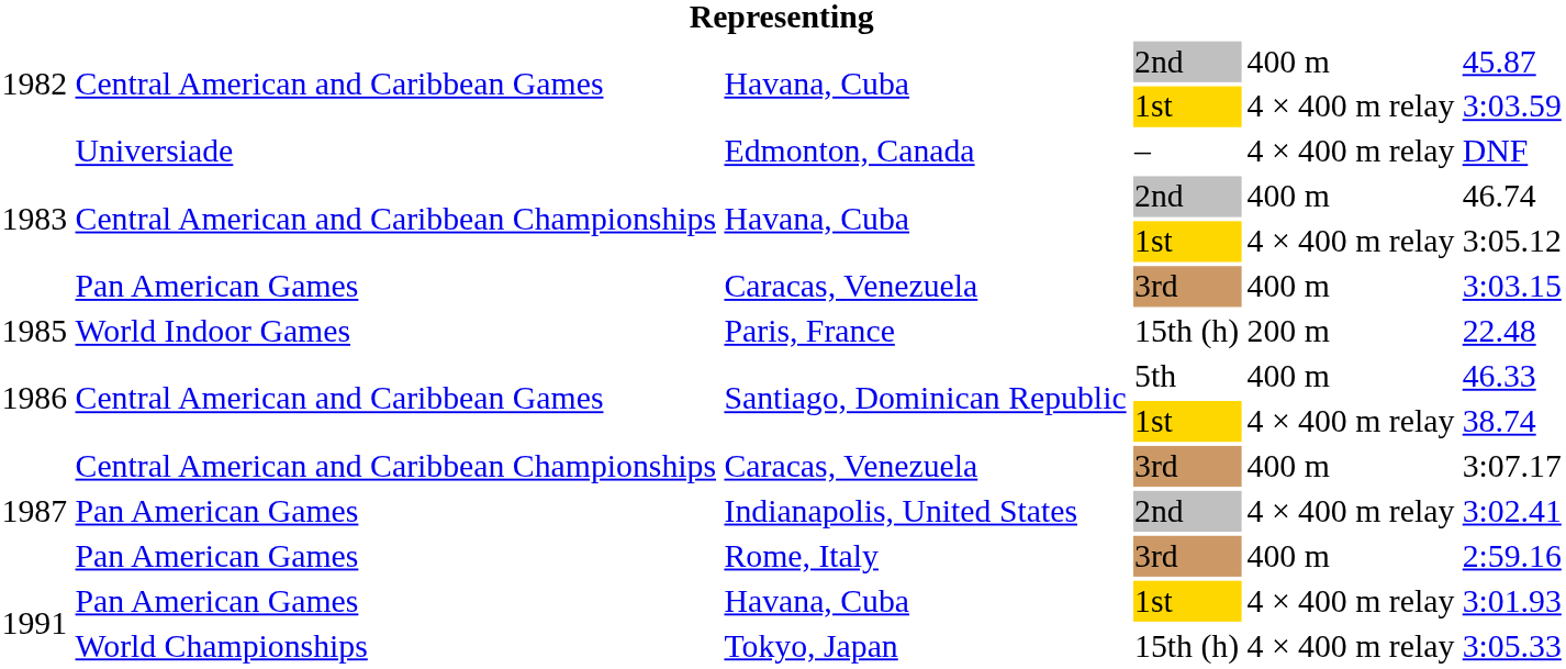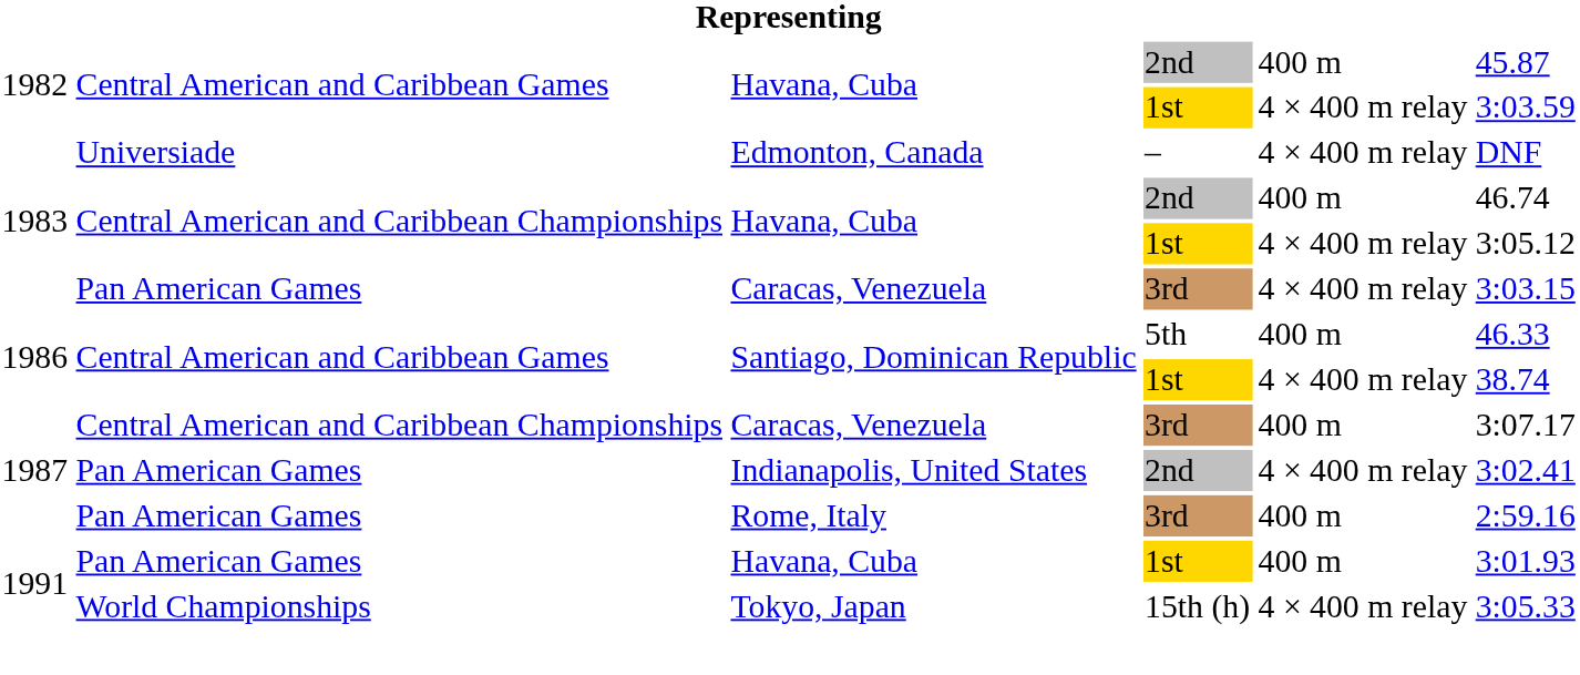1983 / Caracas, Venezuela | column 5: 400 m -> 4 × 400 m relay
- row: 1985 | World Indoor Games | Paris, France | 15th (h) | 200 m | 22.48
1991 / Havana, Cuba | column 5: 4 × 400 m relay -> 400 m
